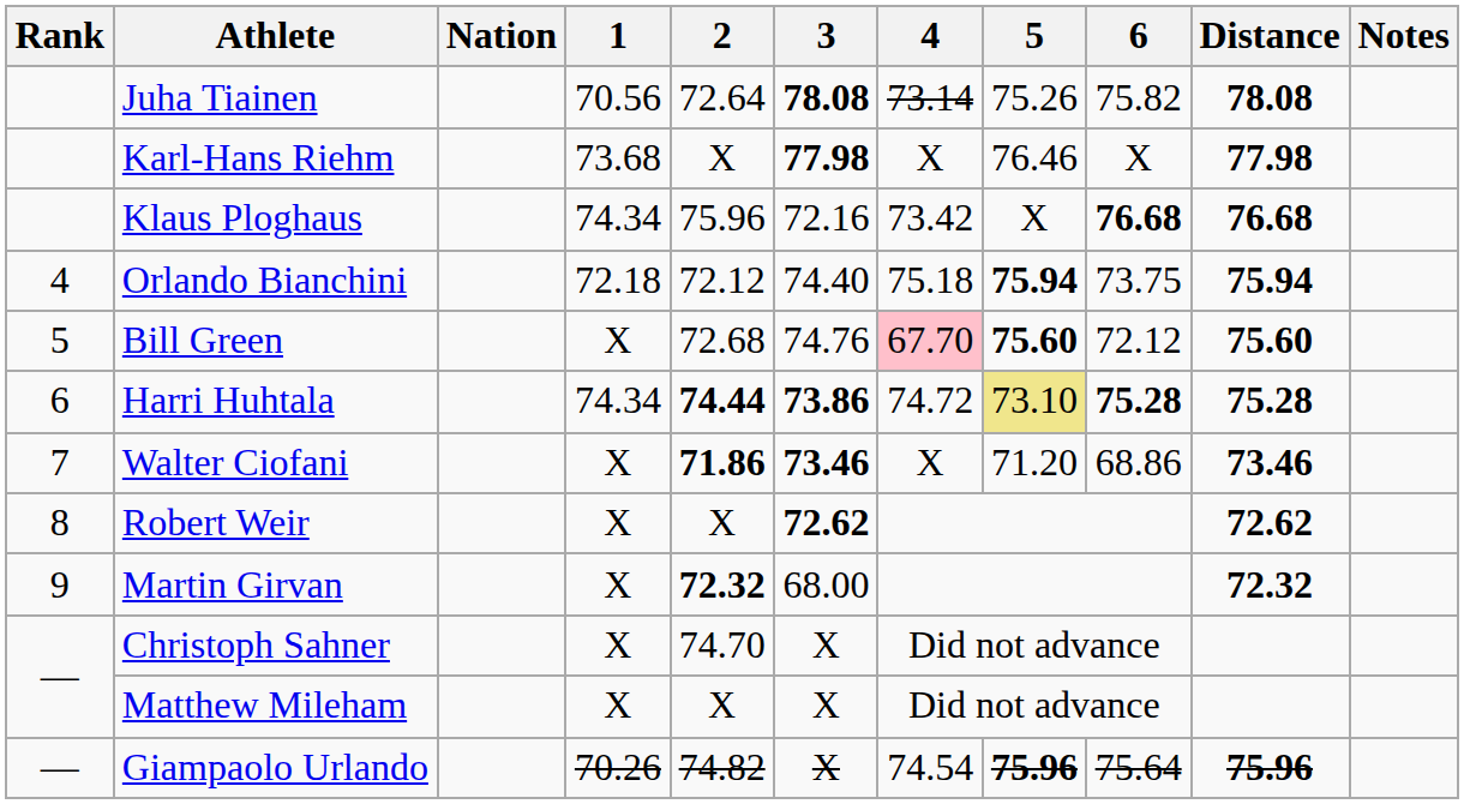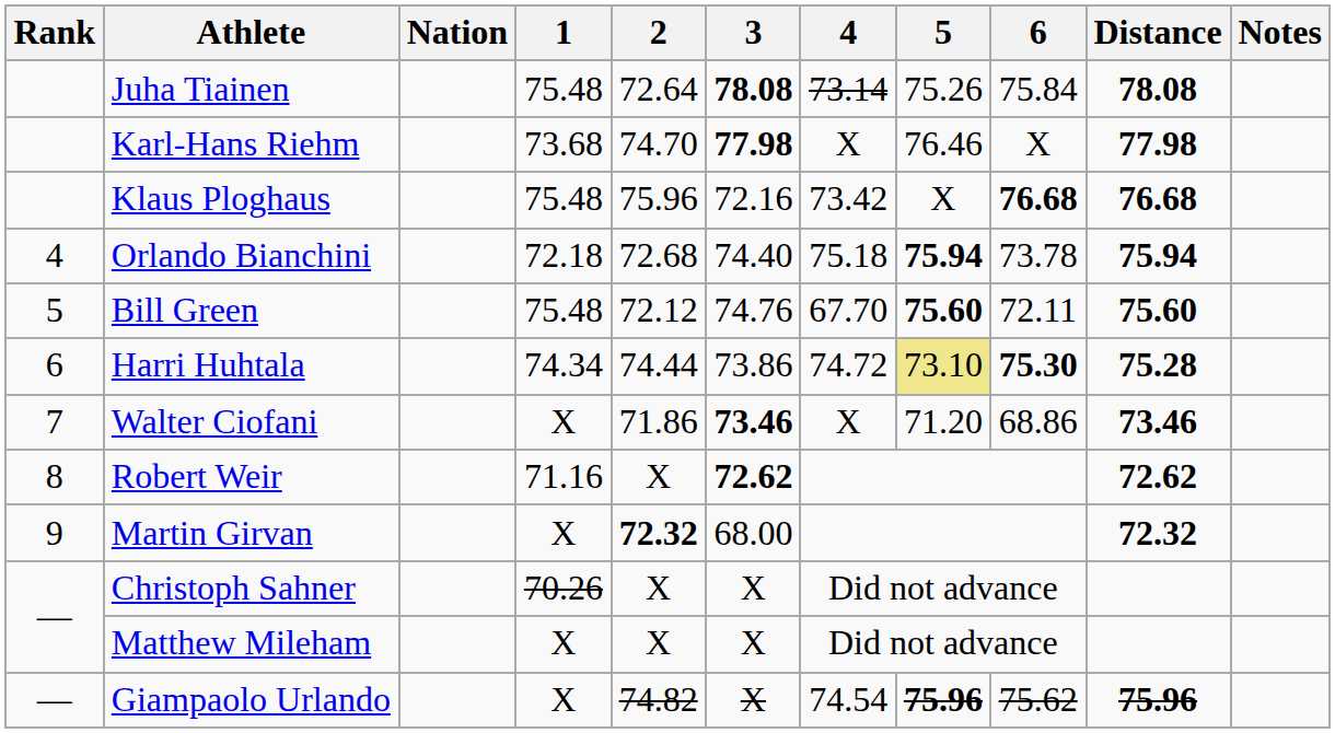Juha Tiainen | 1: 70.56 -> 75.48
Juha Tiainen | 6: 75.82 -> 75.84
Karl-Hans Riehm | 2: X -> 74.70
Klaus Ploghaus | 1: 74.34 -> 75.48
Orlando Bianchini | 2: 72.12 -> 72.68
Orlando Bianchini | 6: 73.75 -> 73.78
Bill Green | 1: X -> 75.48
Bill Green | 2: 72.68 -> 72.12
Bill Green | 4: pink background -> no background
Bill Green | 6: 72.12 -> 72.11
Harri Huhtala | 2: bold -> normal
Harri Huhtala | 3: bold -> normal
Harri Huhtala | 6: 75.28 -> 75.30
Walter Ciofani | 2: bold -> normal
Robert Weir | 1: X -> 71.16
Christoph Sahner | 1: X -> 70.26
Christoph Sahner | 2: 74.70 -> X
Giampaolo Urlando | 1: 70.26 -> X
Giampaolo Urlando | 6: 75.64 -> 75.62
